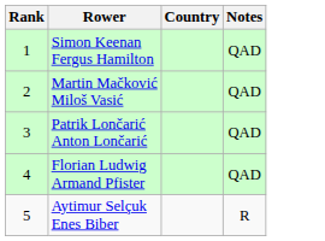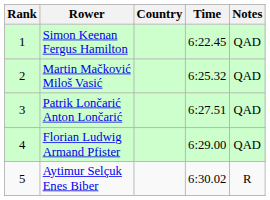+ column: Time | 6:22.45 | 6:25.32 | 6:27.51 | 6:29.00 | 6:30.02
